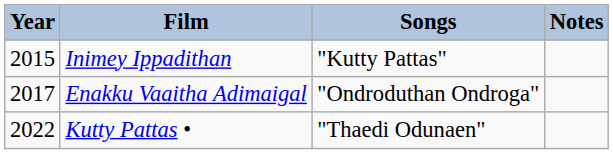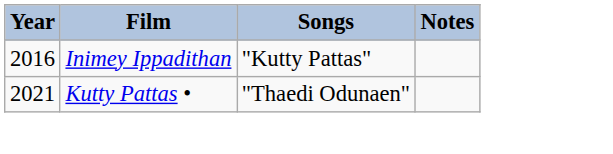Inimey Ippadithan | Year: 2015 -> 2016
- row: 2017 | Enakku Vaaitha Adimaigal | "Ondroduthan Ondroga"
Kutty Pattas • | Year: 2022 -> 2021
